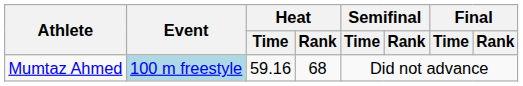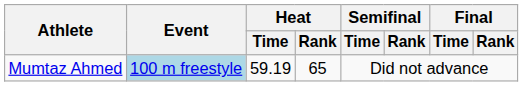Mumtaz Ahmed | Heat / Time: 59.16 -> 59.19
Mumtaz Ahmed | Heat / Rank: 68 -> 65
